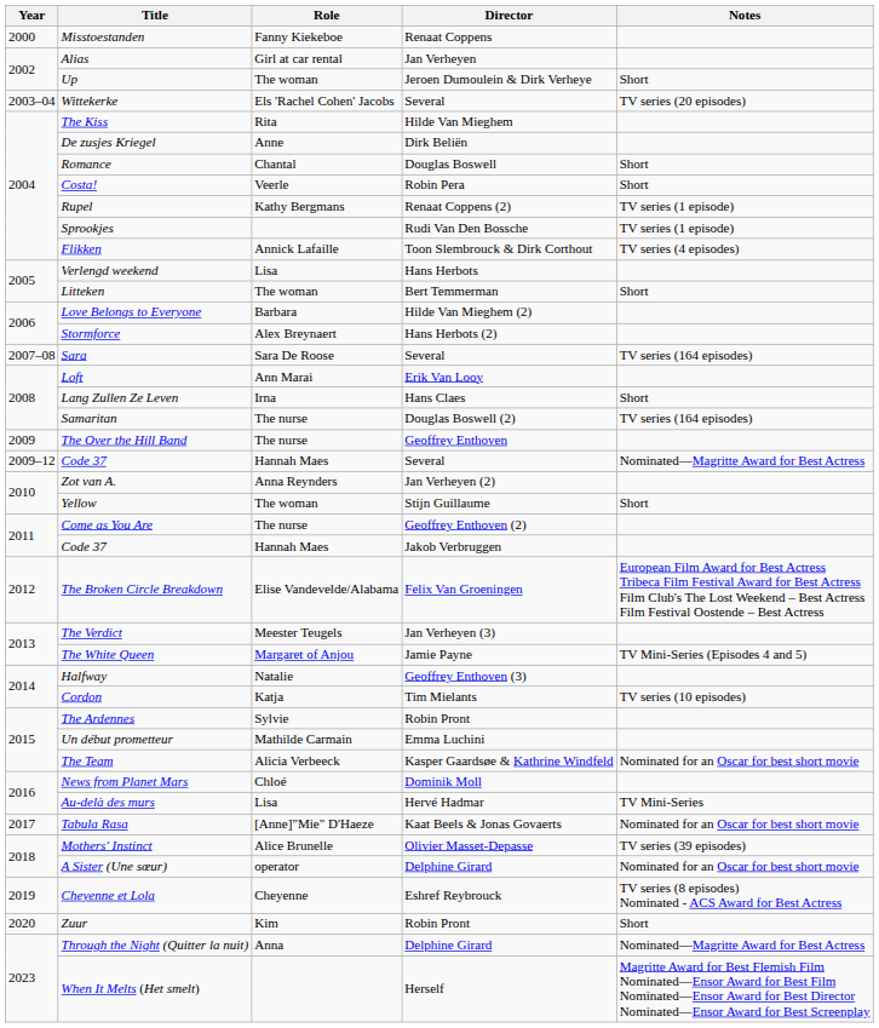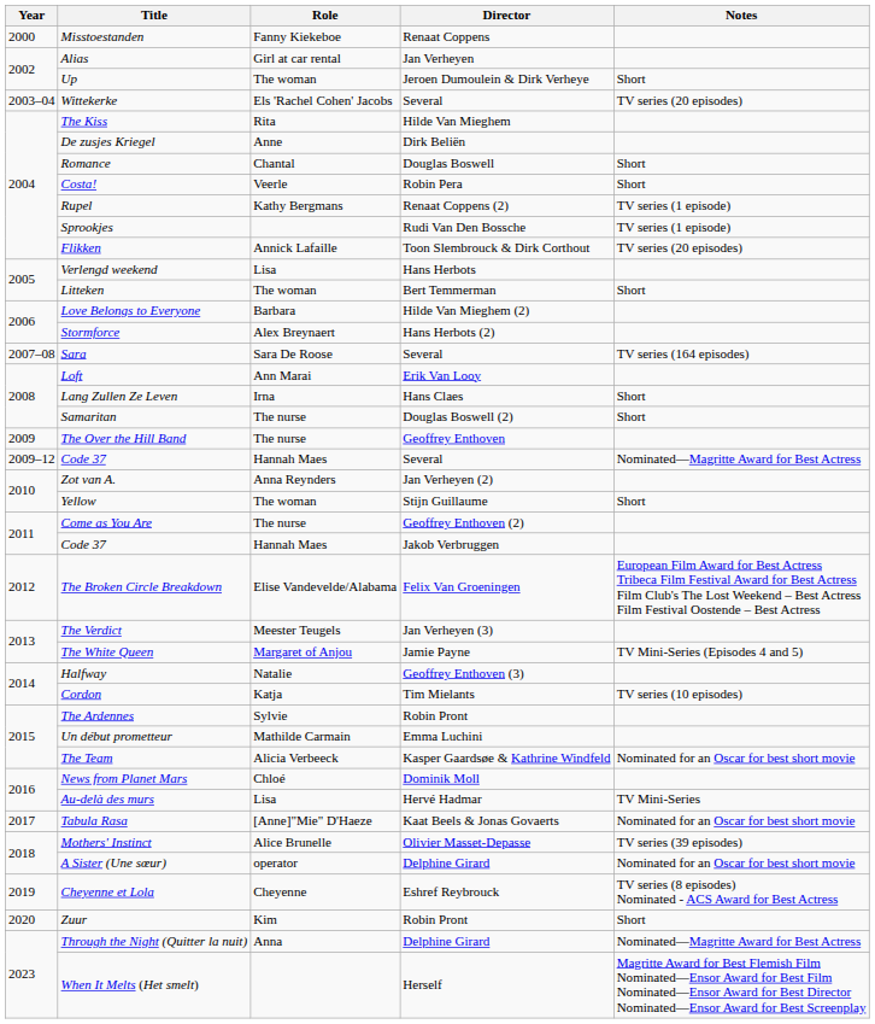Flikken | Notes: TV series (4 episodes) -> TV series (20 episodes)
Samaritan | Notes: TV series (164 episodes) -> Short
